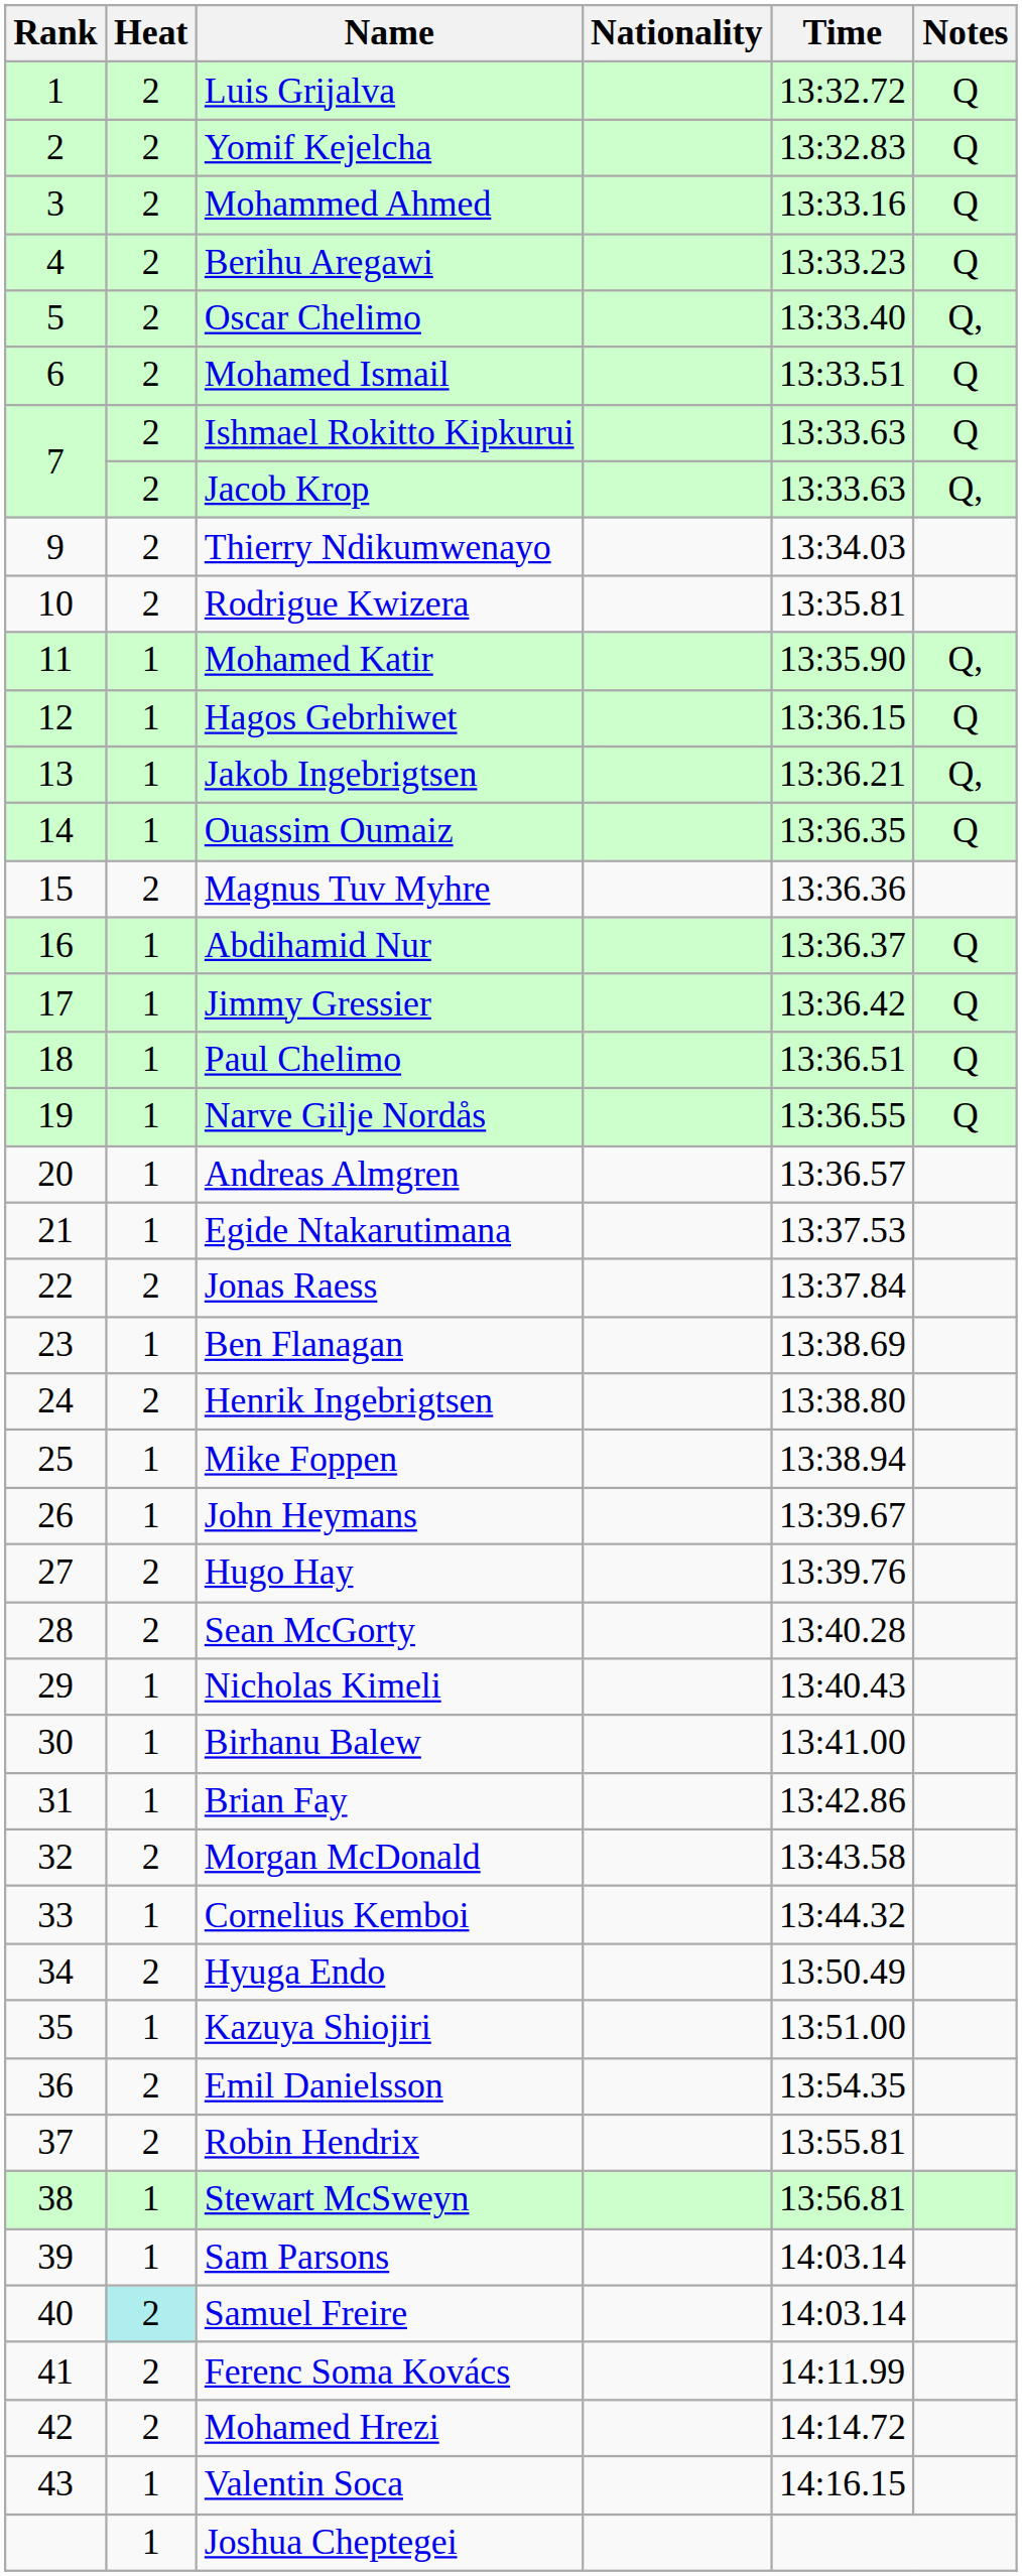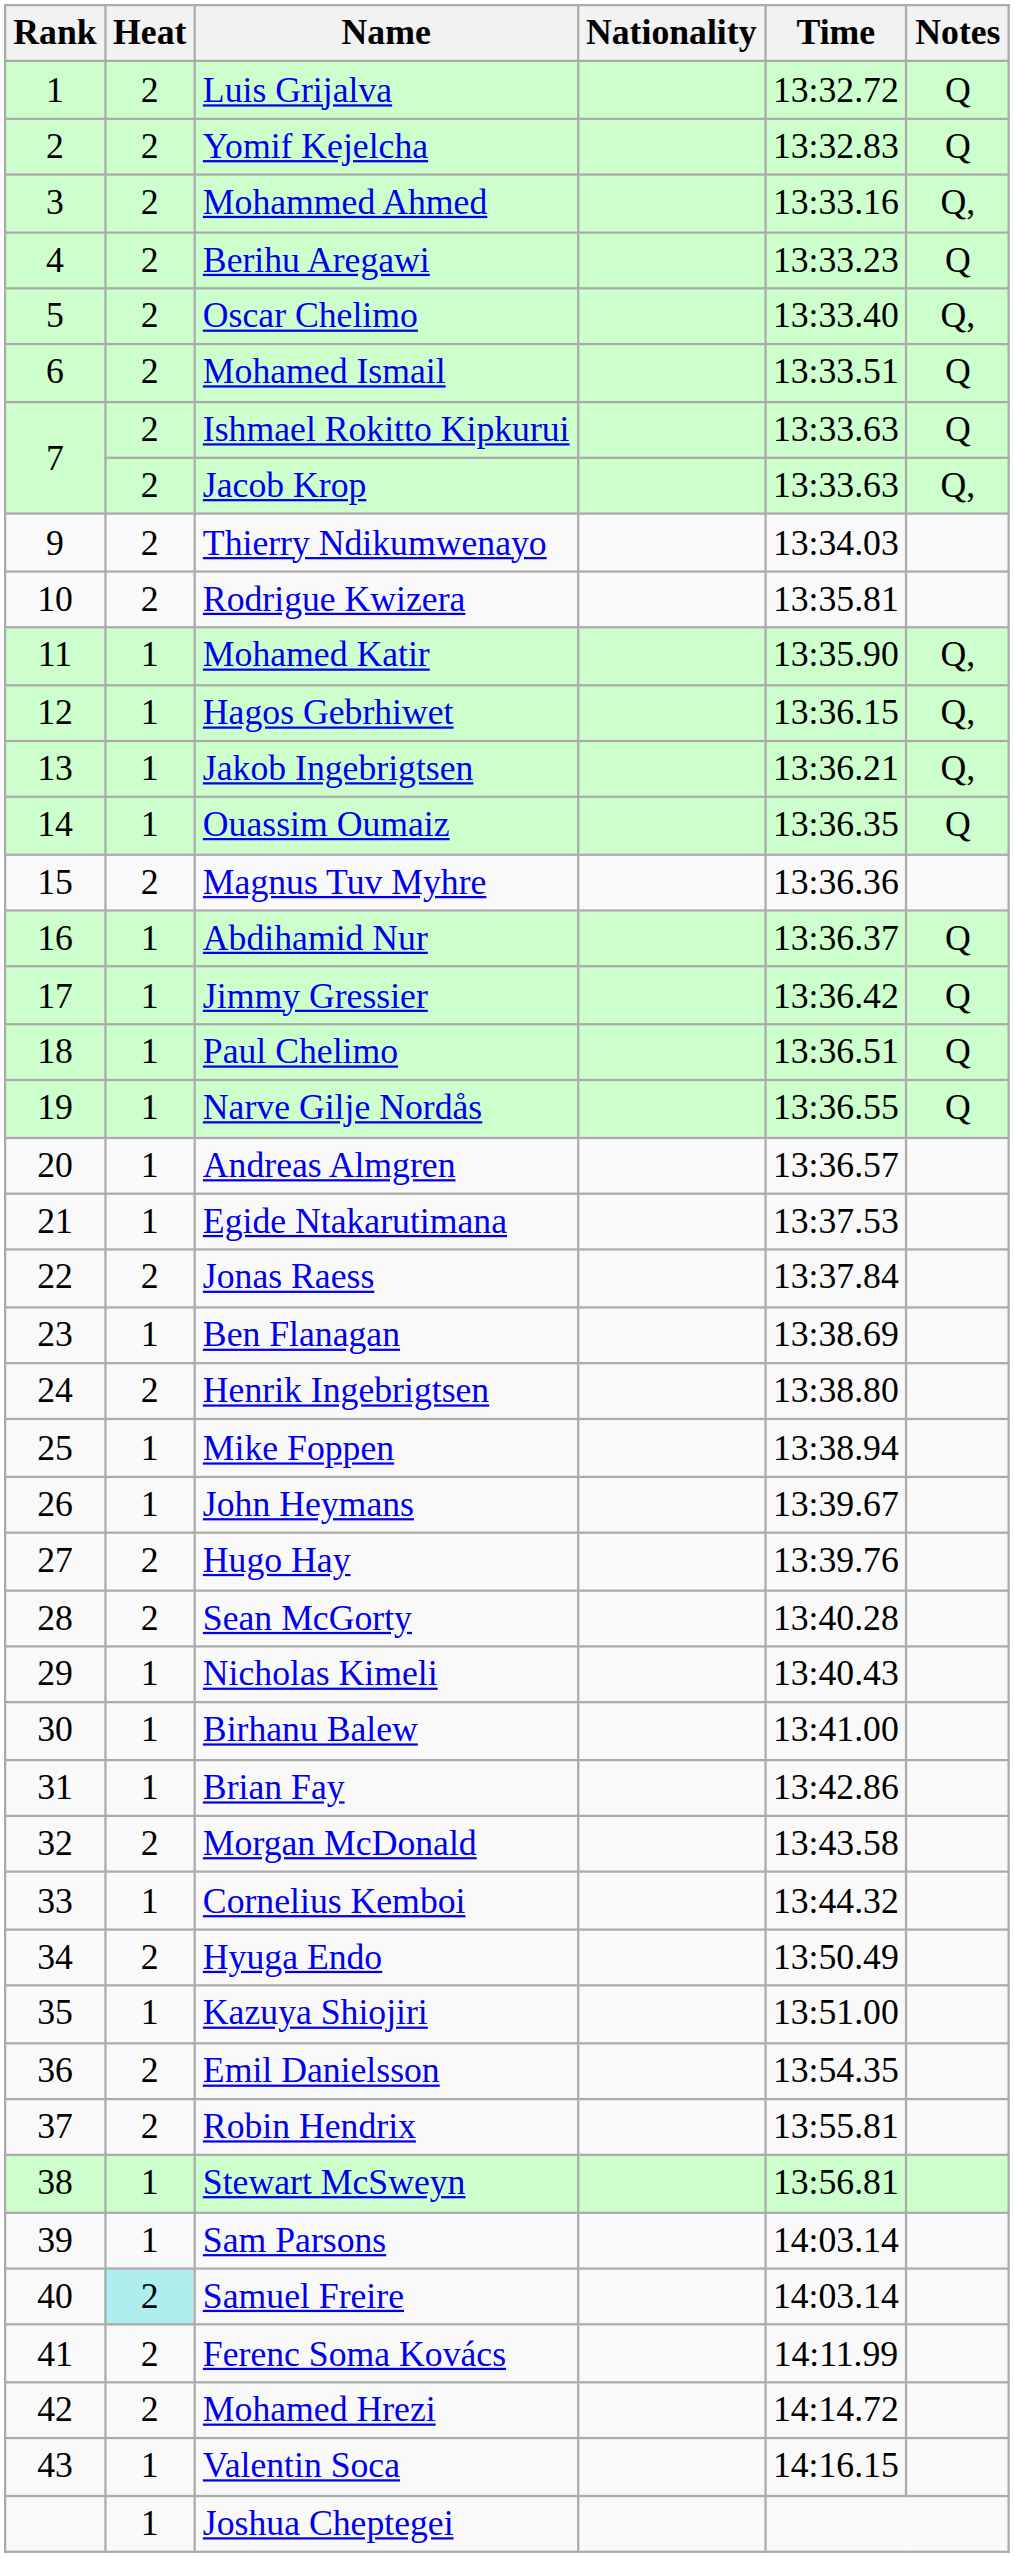Mohammed Ahmed | Notes: Q -> Q,
Hagos Gebrhiwet | Notes: Q -> Q,
